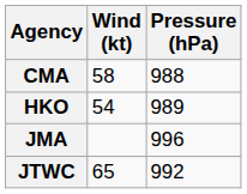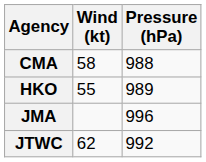HKO | Wind (kt): 54 -> 55
JTWC | Wind (kt): 65 -> 62
